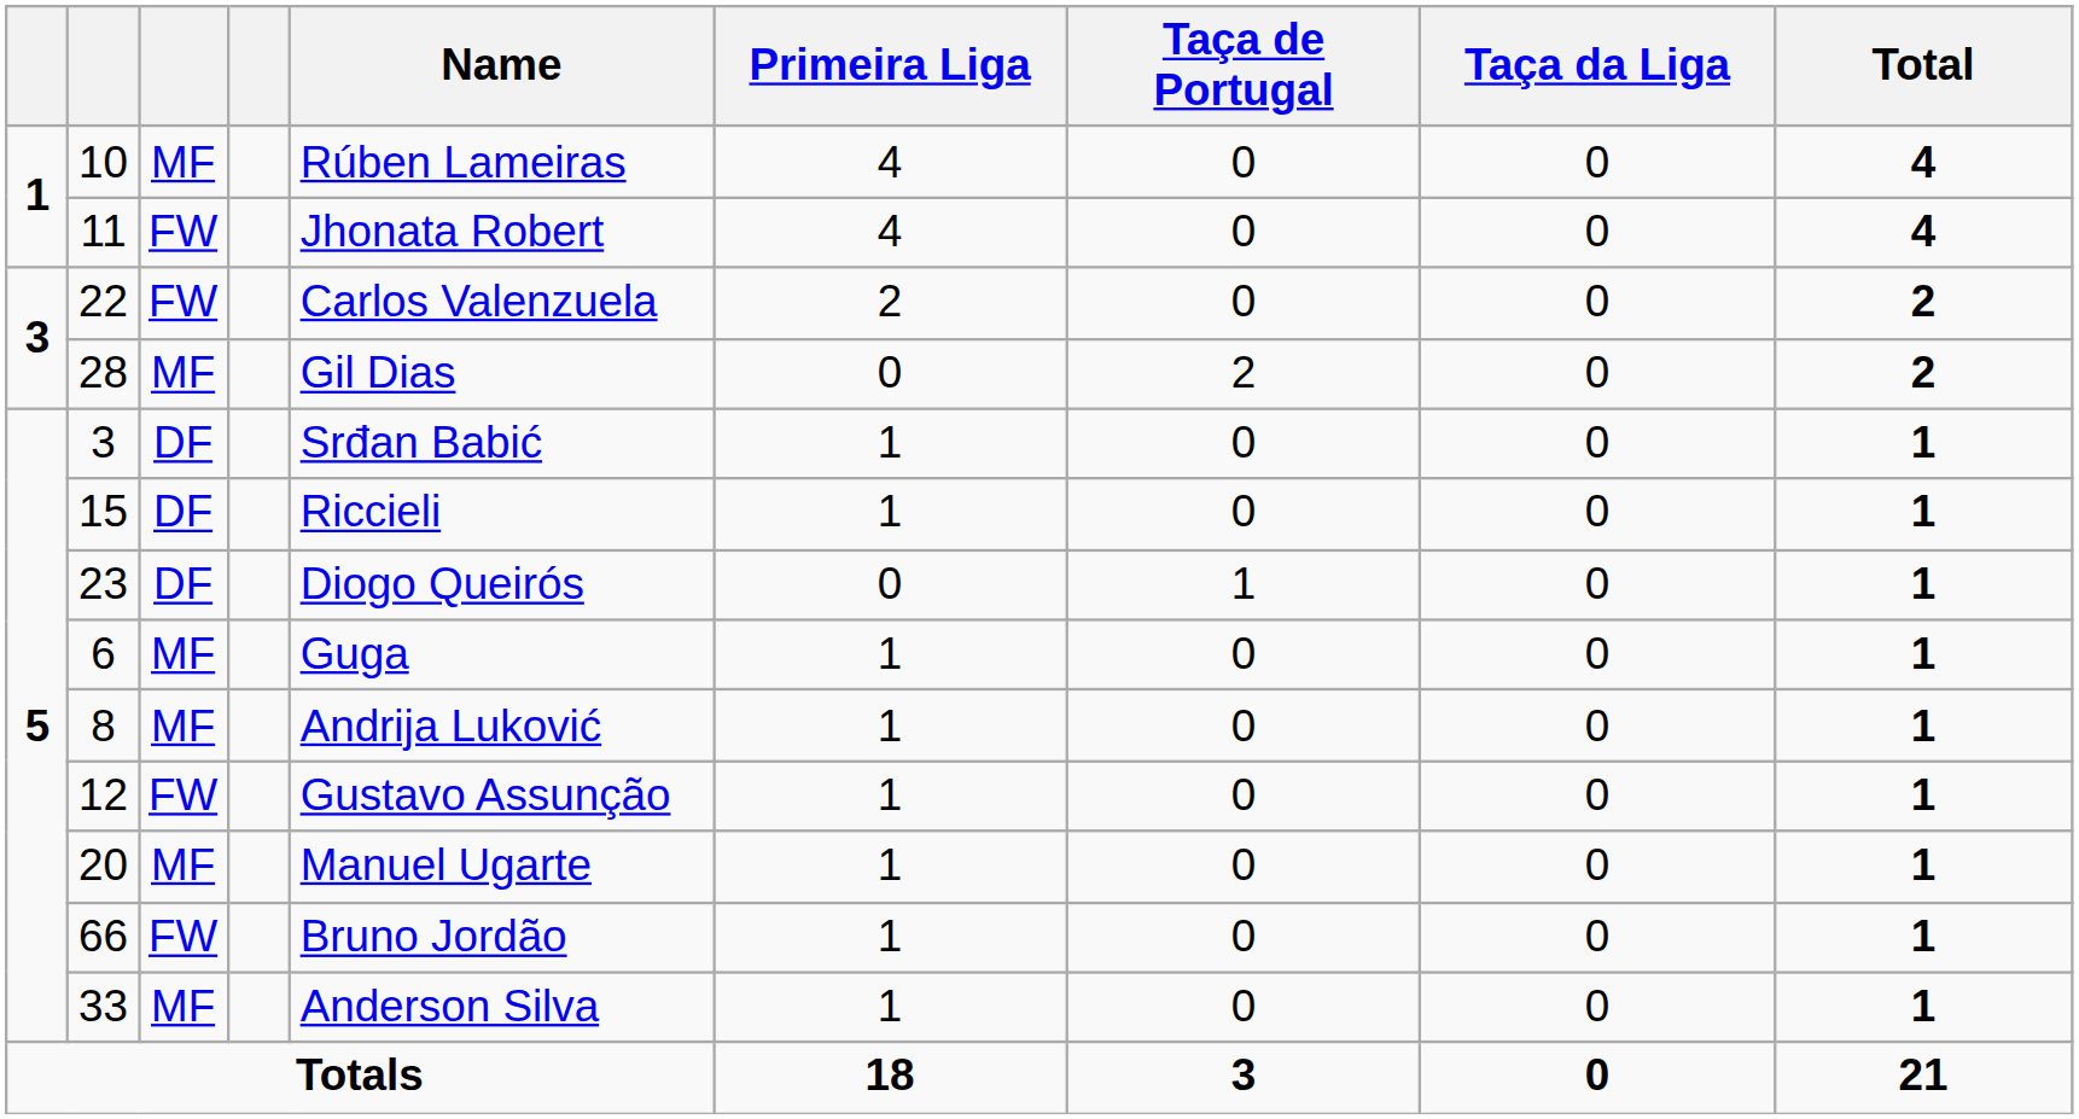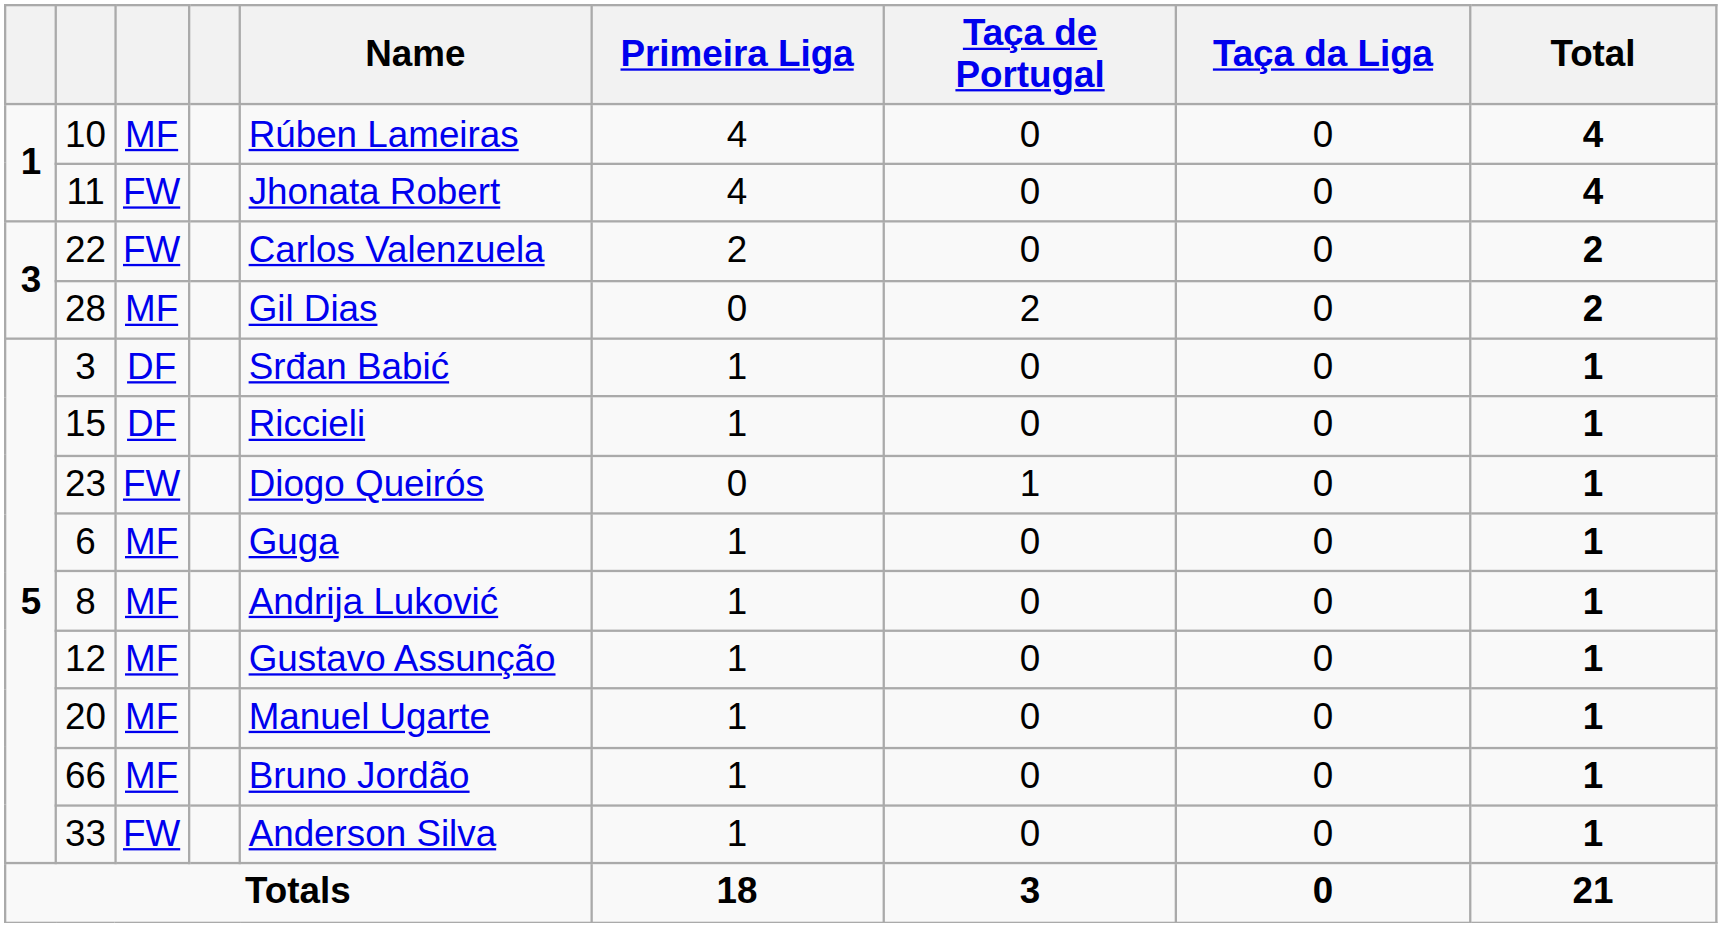23 | column 3: DF -> FW
12 | column 3: FW -> MF
66 | column 3: FW -> MF
33 | column 3: MF -> FW
